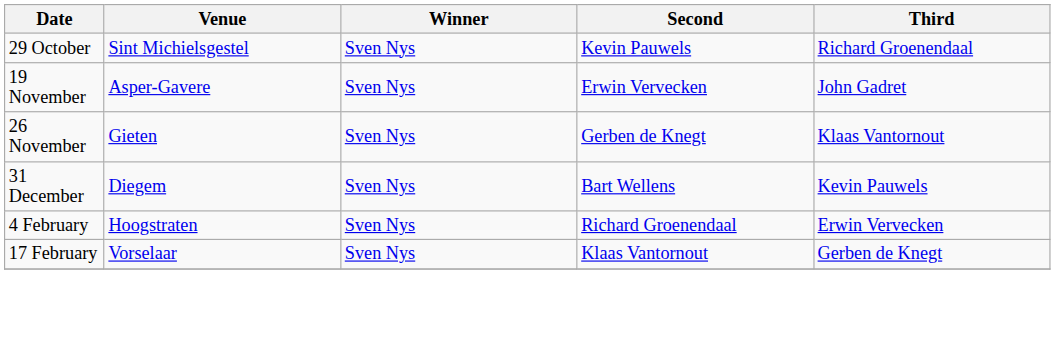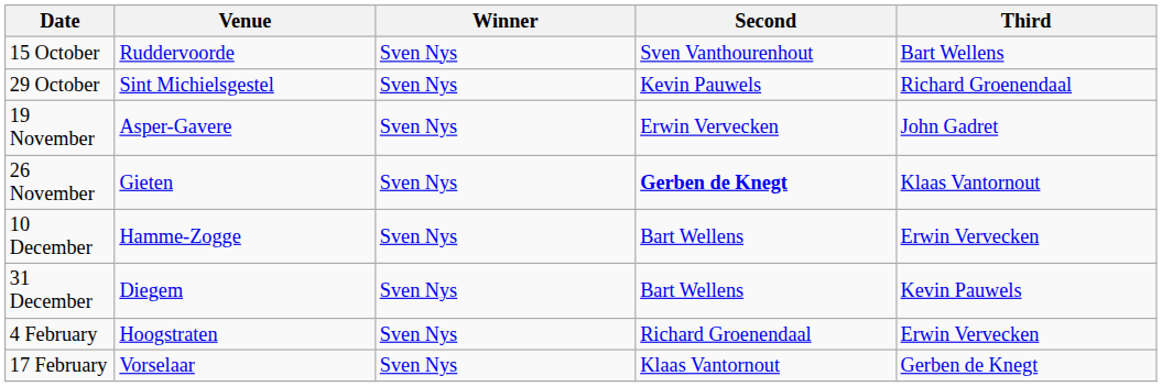+ row: 15 October | Ruddervoorde | Sven Nys | Sven Vanthourenhout | Bart Wellens
26 November | Second: normal -> bold
+ row: 10 December | Hamme-Zogge | Sven Nys | Bart Wellens | Erwin Vervecken
